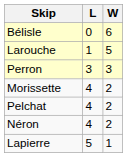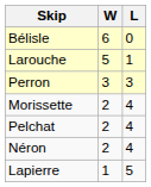columns swapped: W <-> L
